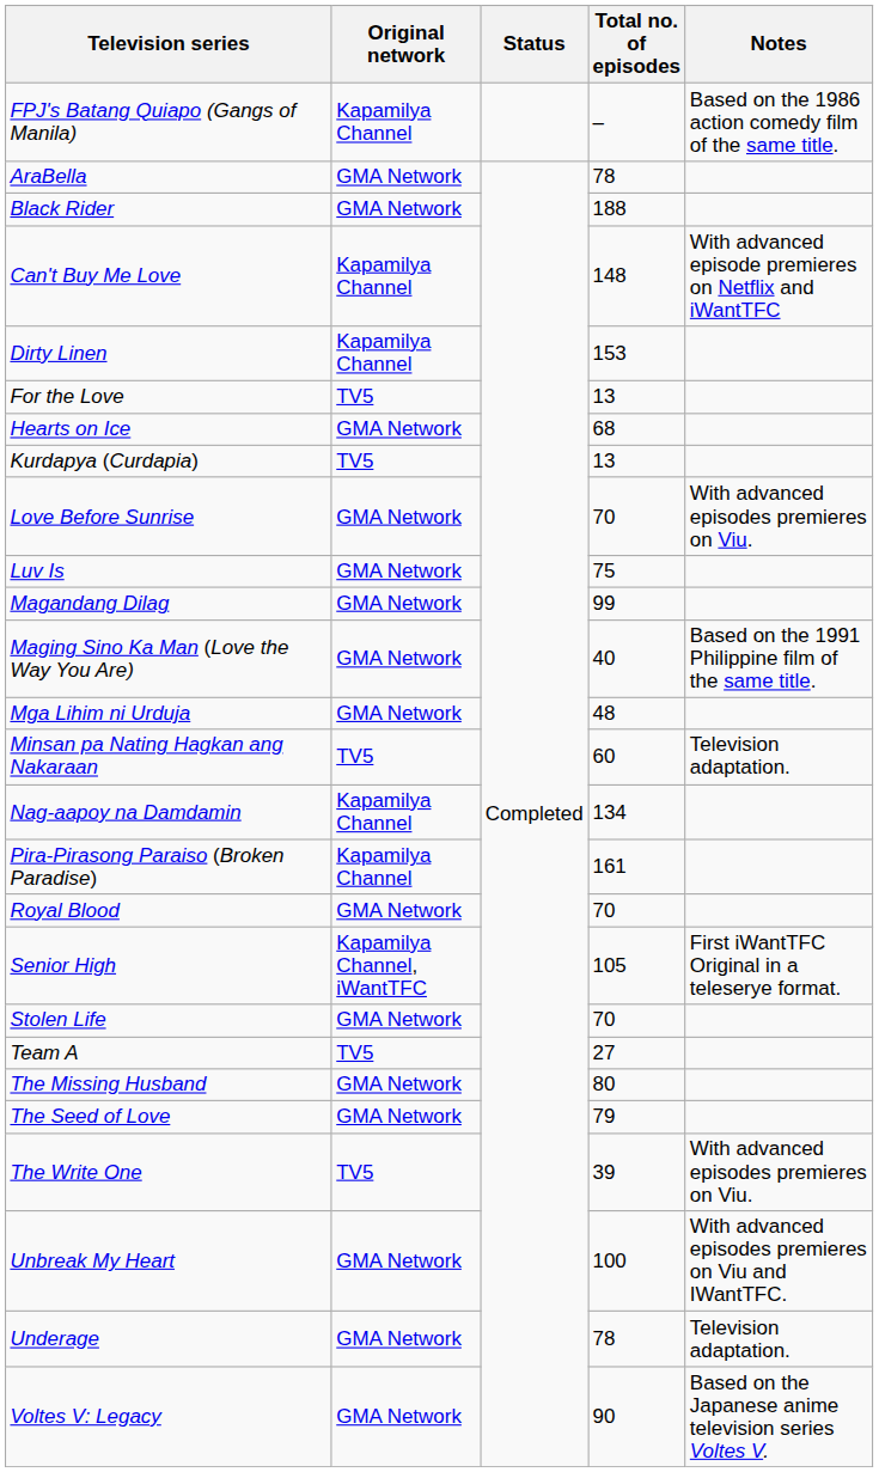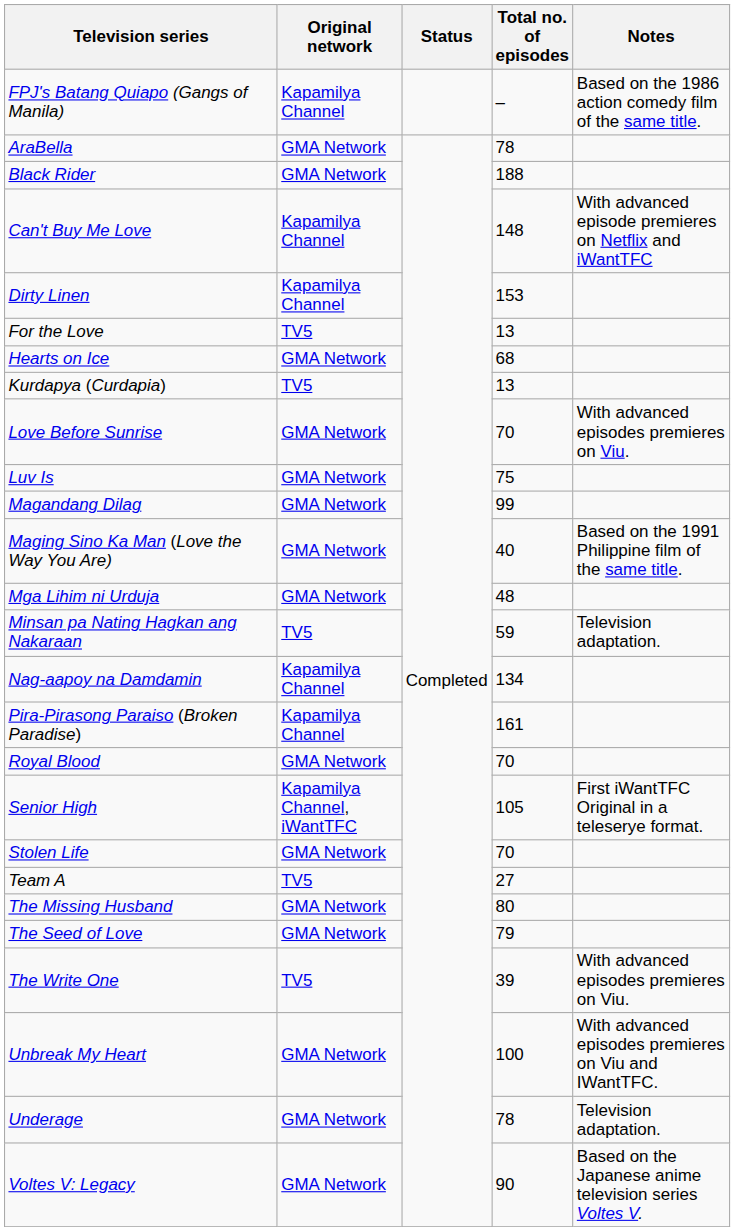Minsan pa Nating Hagkan ang Nakaraan | Total no. of episodes: 60 -> 59
